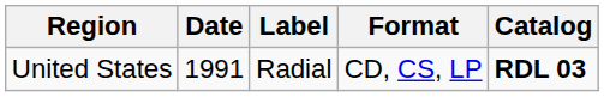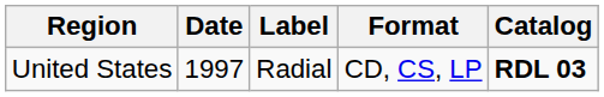United States | Date: 1991 -> 1997
